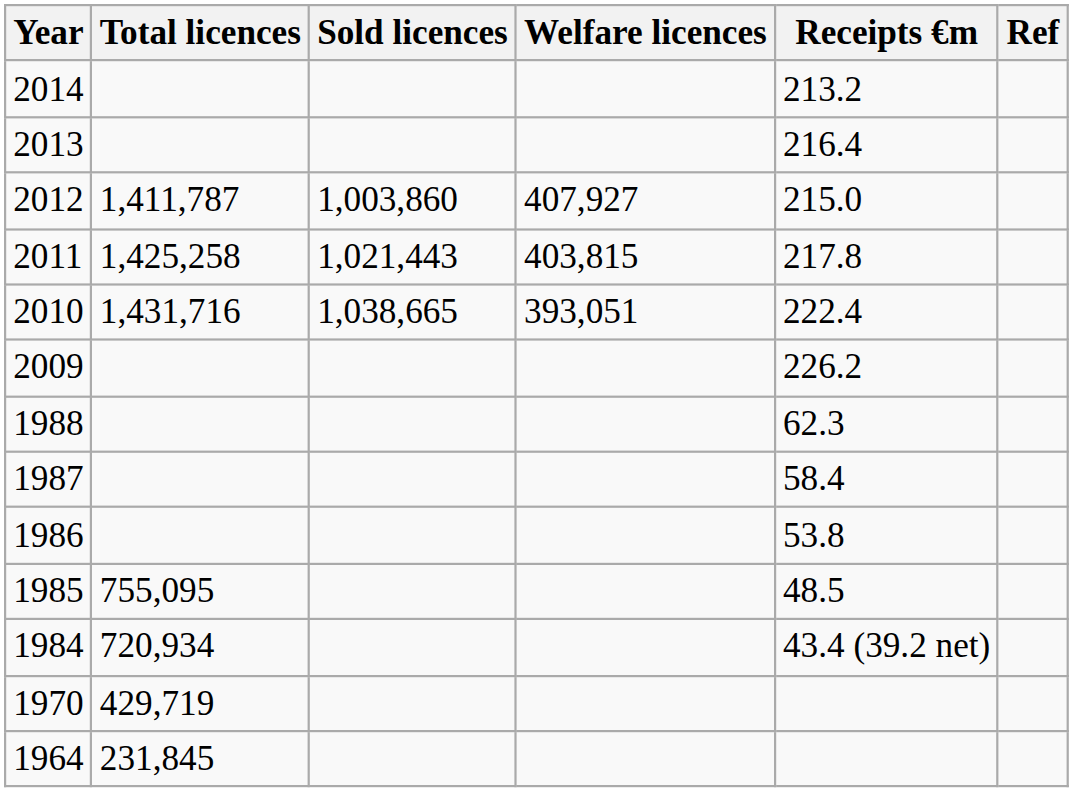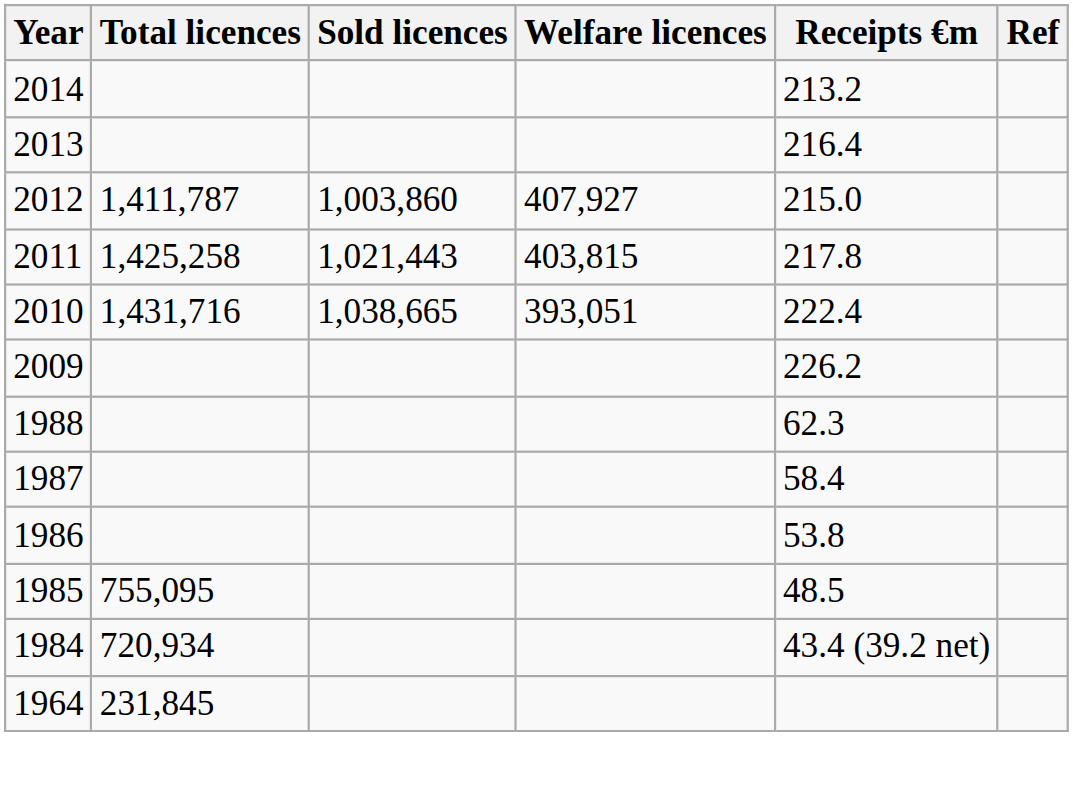- row: 1970 | 429,719
